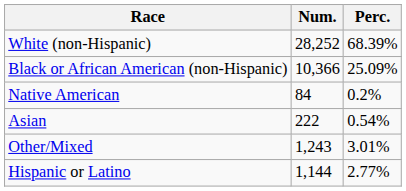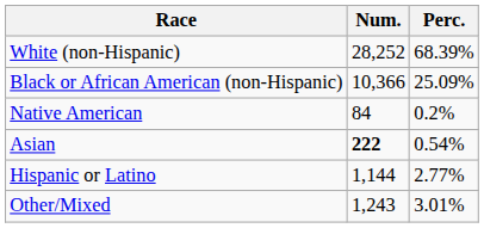Asian | Num.: normal -> bold
rows swapped: Other/Mixed <-> Hispanic or Latino
